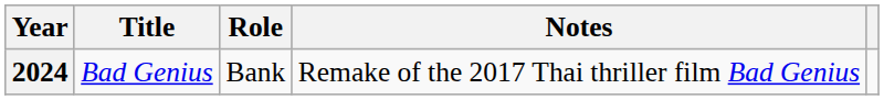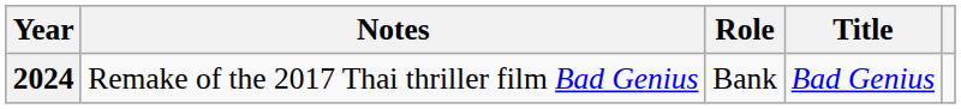columns swapped: Title <-> Notes
